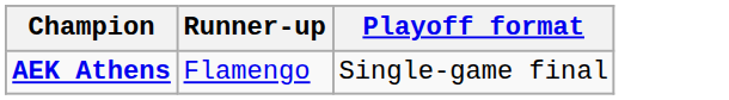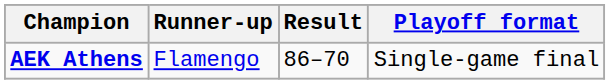+ column: Result | 86–70
